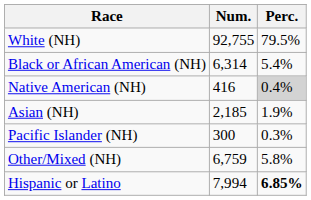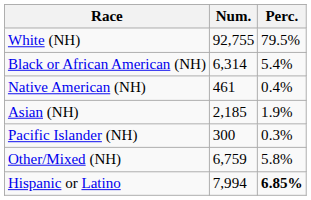Native American (NH) | Num.: 416 -> 461
Native American (NH) | Perc.: lightgrey background -> no background
